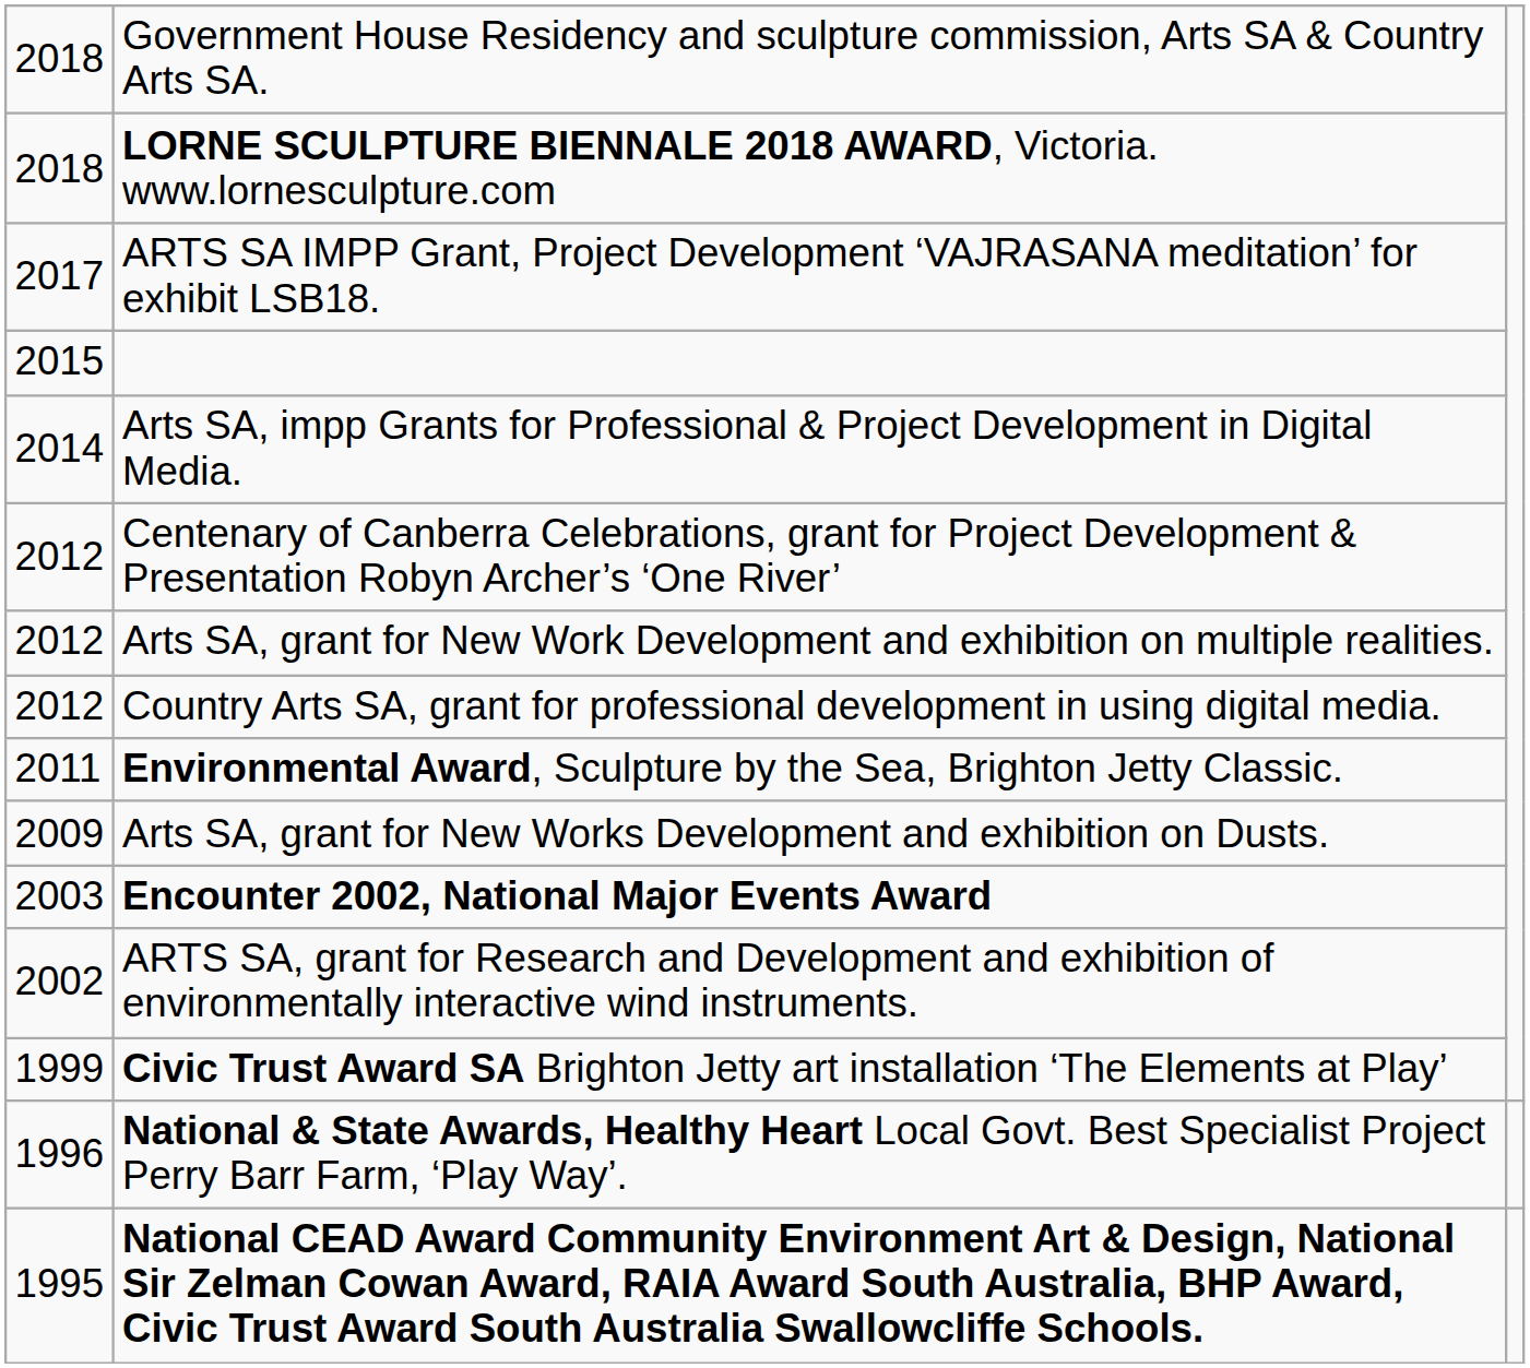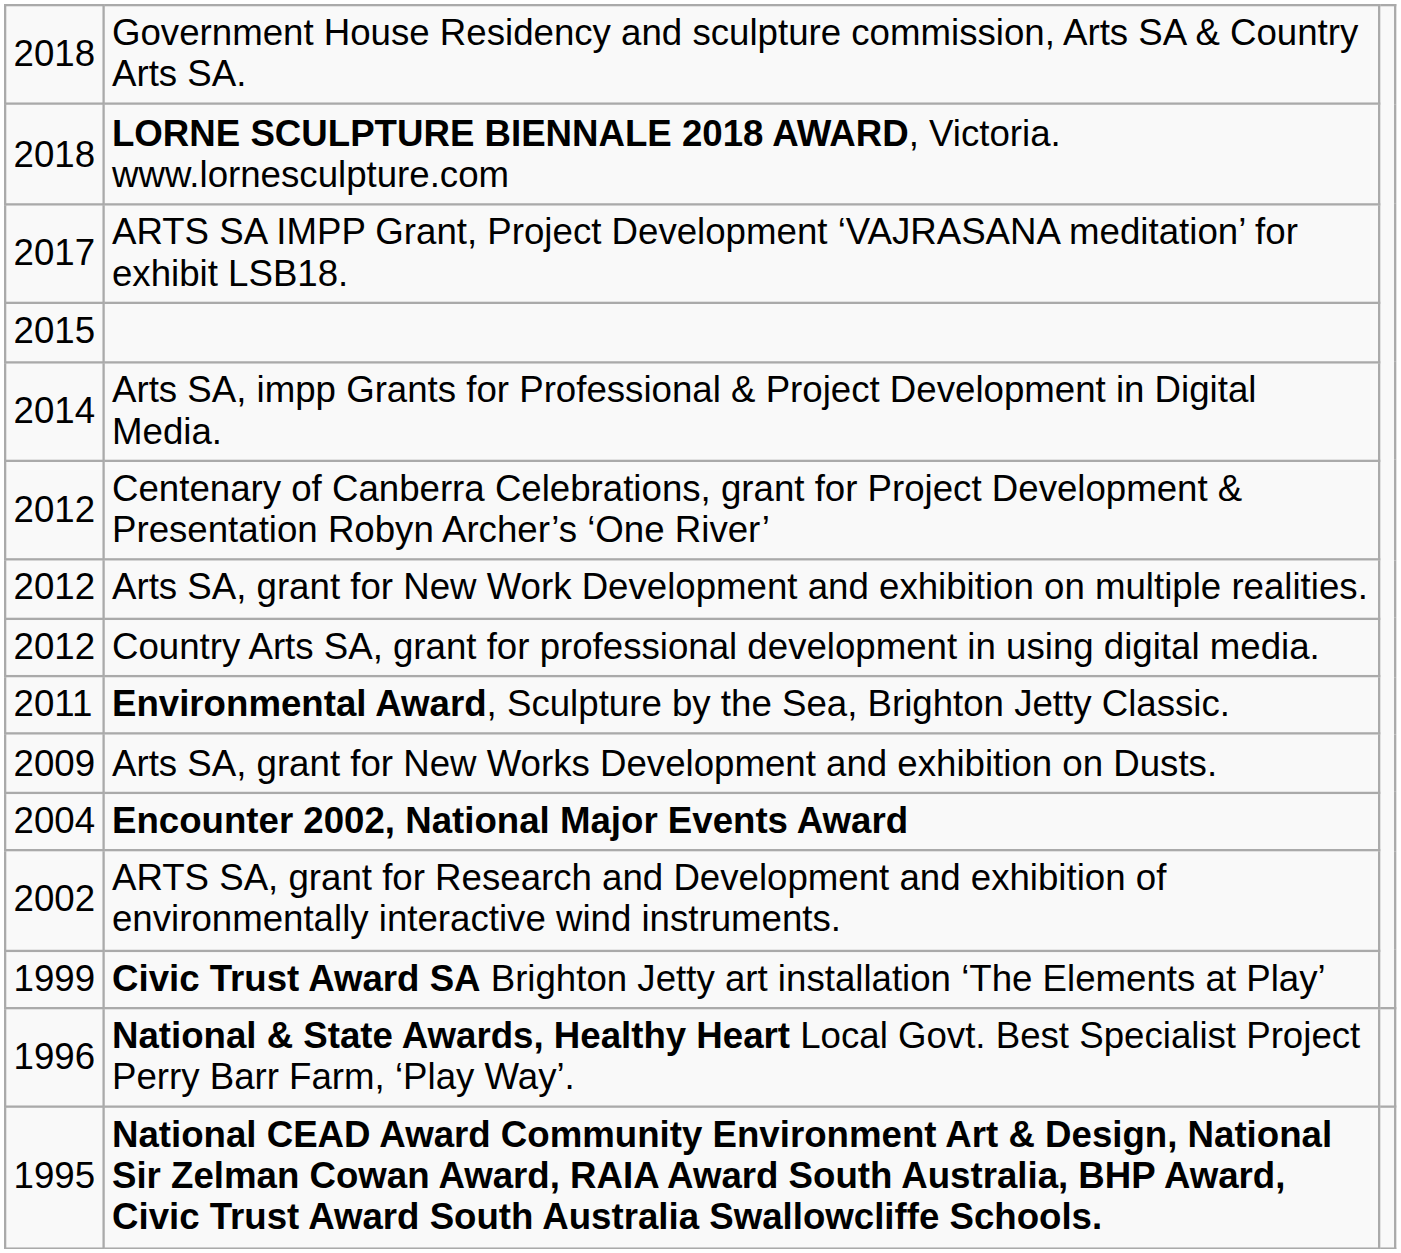Encounter 2002, National Major Events Award | column 1: 2003 -> 2004
